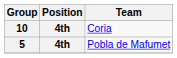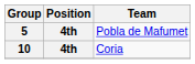rows swapped: 5 <-> 10
